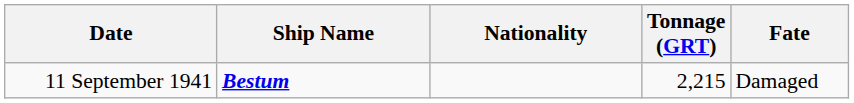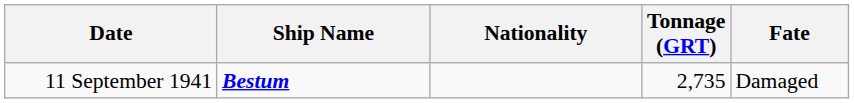11 September 1941 | Tonnage (GRT): 2,215 -> 2,735
